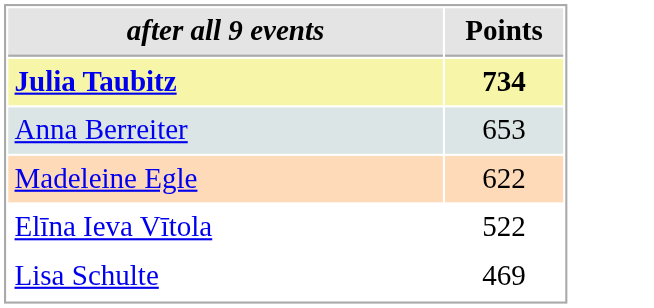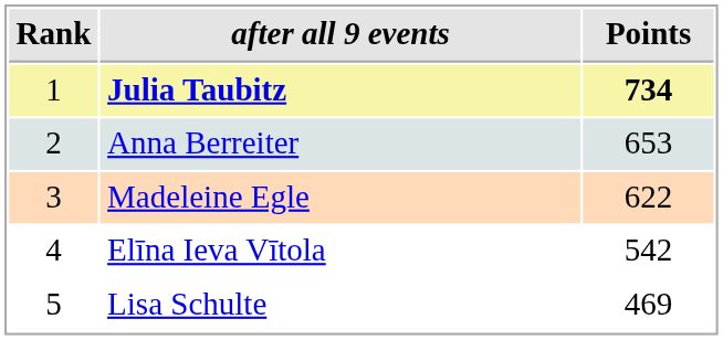+ column: Rank | 1 | 2 | 3 | 4 | 5
Elīna Ieva Vītola | Points: 522 -> 542
